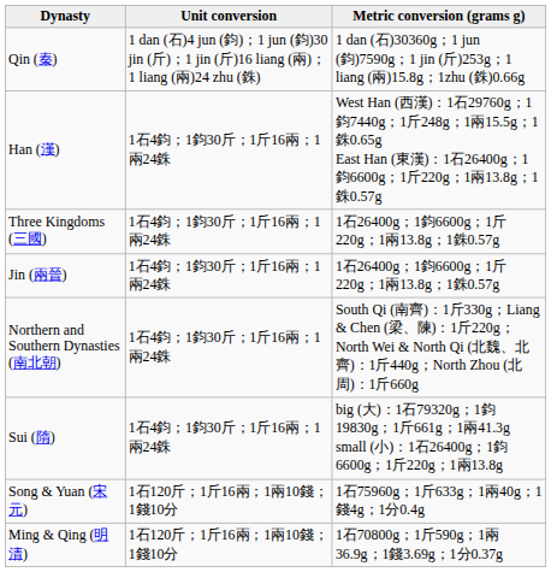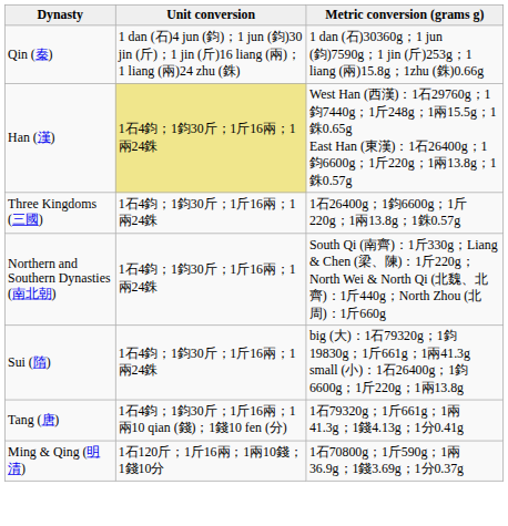Han (漢) | Unit conversion: no background -> khaki background
- row: Jin (兩晉) | 1石4鈞；1鈞30斤；1斤16兩；1兩24銖 | 1石26400g；1鈞6600g；1斤220g；1兩13.8g；1銖0.57g
+ row: Tang (唐) | 1石4鈞；1鈞30斤；1斤16兩；1兩10 qian (錢)；1錢10 fen (分) | 1石79320g；1斤661g；1兩41.3g；1錢4.13g；1分0.41g
- row: Song & Yuan (宋元) | 1石120斤；1斤16兩；1兩10錢；1錢10分 | 1石75960g；1斤633g；1兩40g；1錢4g；1分0.4g
